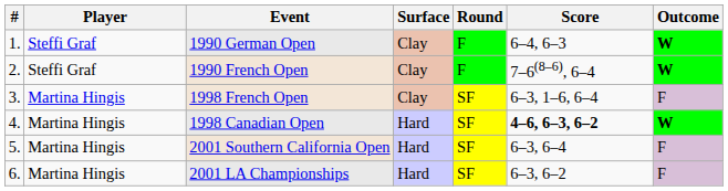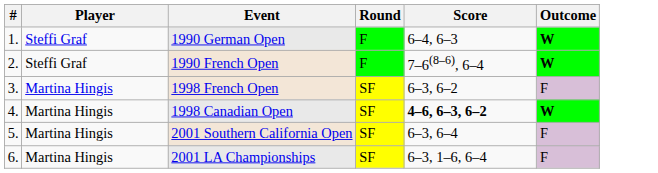- column: Surface | Clay | Clay | Clay | Hard | Hard | Hard
1998 French Open | Score: 6–3, 1–6, 6–4 -> 6–3, 6–2
2001 LA Championships | Score: 6–3, 6–2 -> 6–3, 1–6, 6–4
